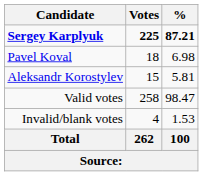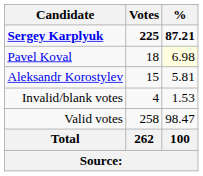Pavel Koval | %: no background -> lightyellow background
rows swapped: Valid votes <-> Invalid/blank votes
